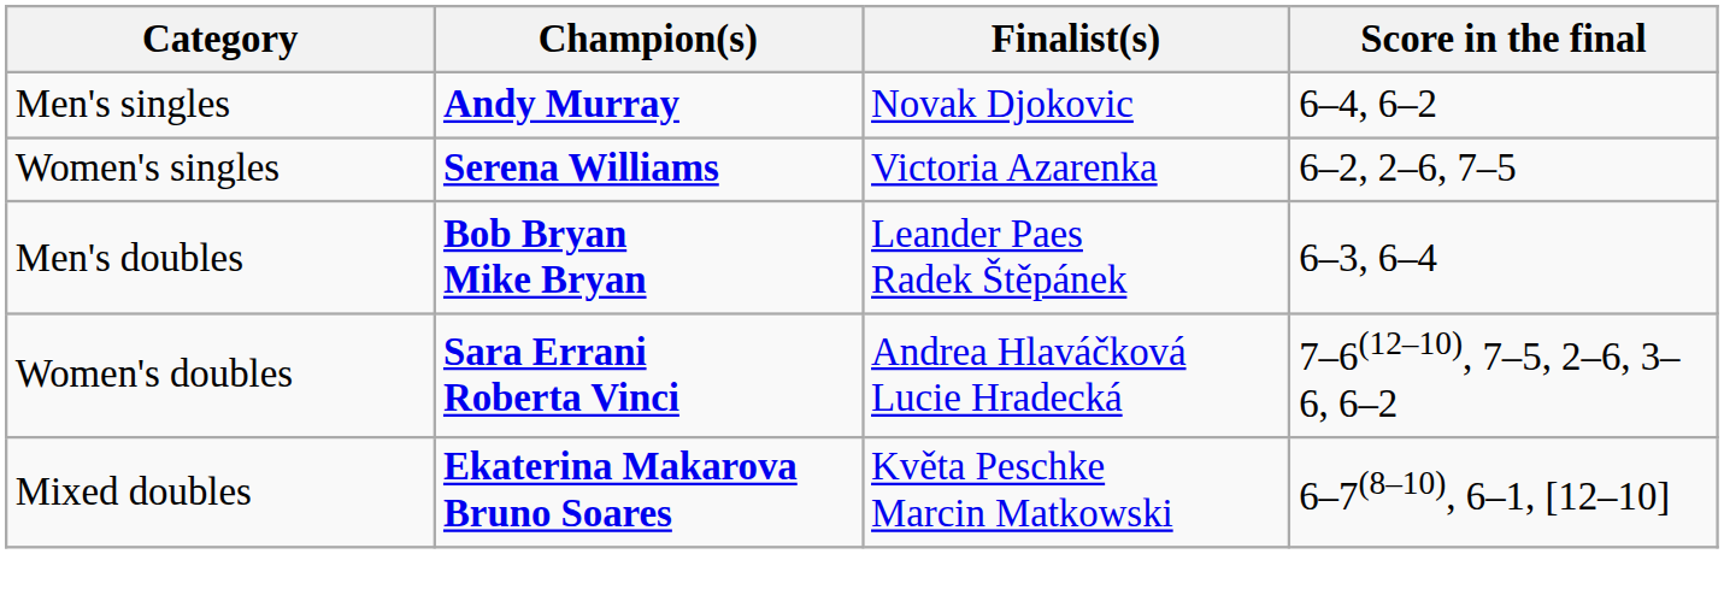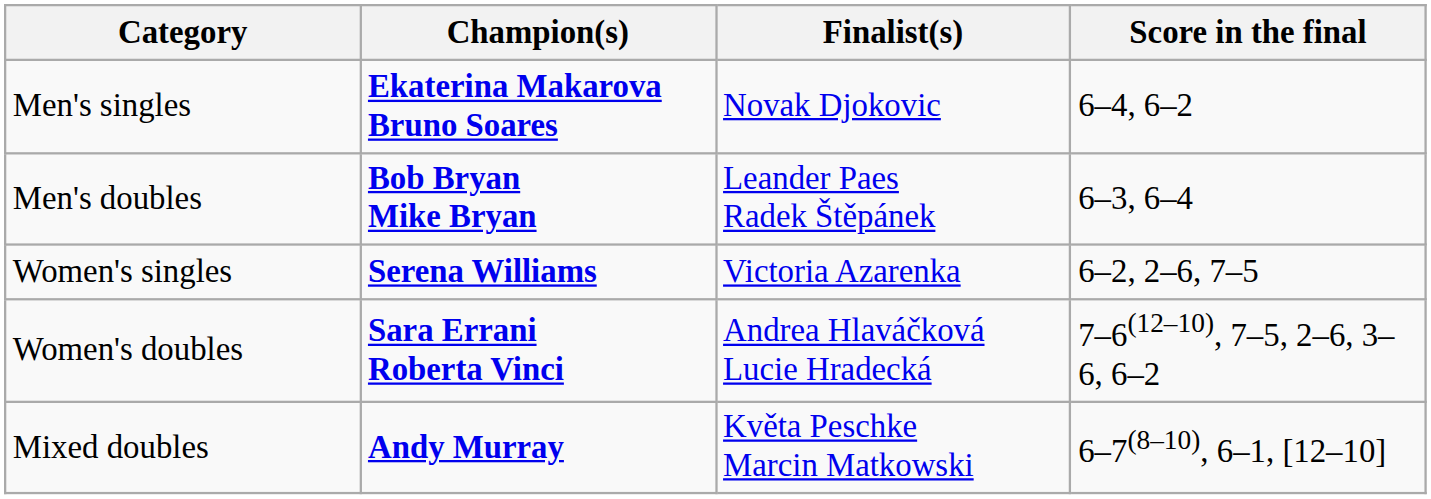Men's singles | Champion(s): Andy Murray -> Ekaterina Makarova Bruno Soares
rows swapped: Women's singles <-> Men's doubles
Mixed doubles | Champion(s): Ekaterina Makarova Bruno Soares -> Andy Murray
